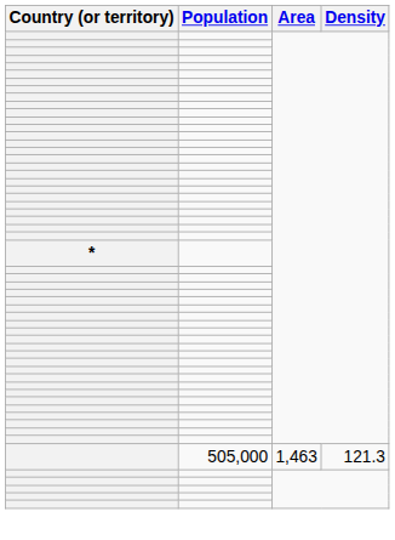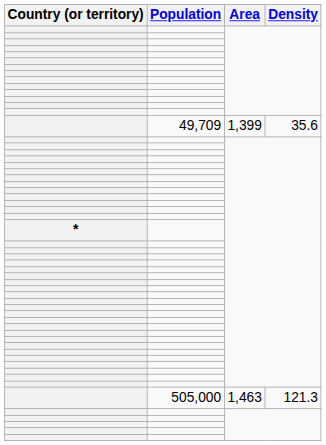+ row: 49,709 | 1,399 | 35.6
